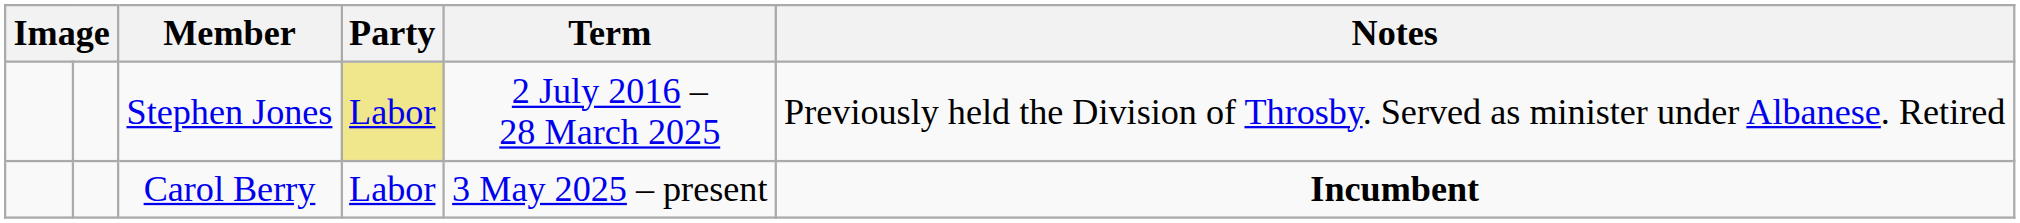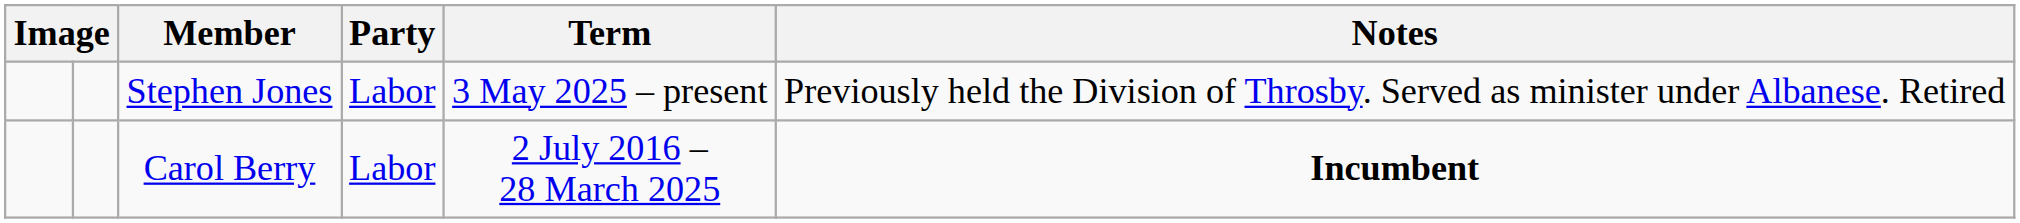Stephen Jones | Party: khaki background -> no background
Stephen Jones | Term: 2 July 2016 – 28 March 2025 -> 3 May 2025 – present
Carol Berry | Term: 3 May 2025 – present -> 2 July 2016 – 28 March 2025
